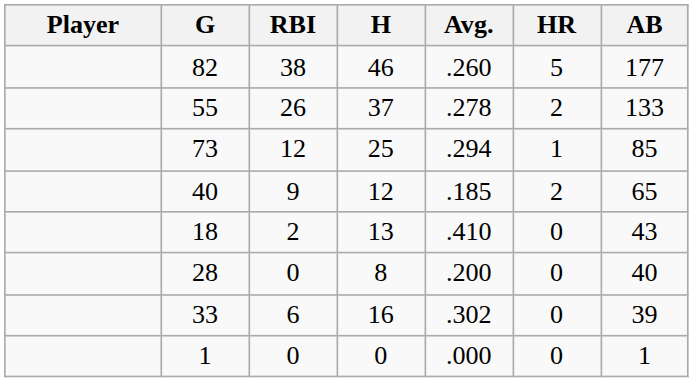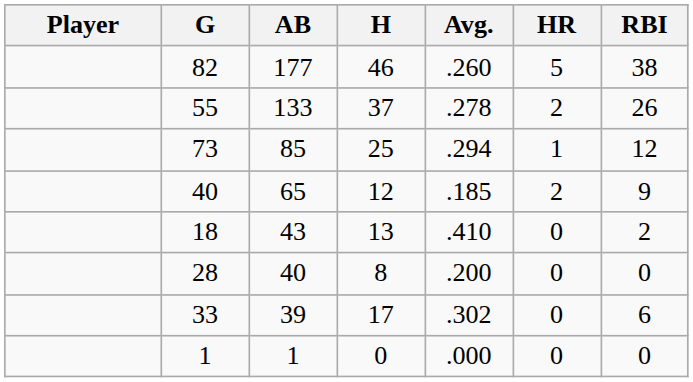columns swapped: AB <-> RBI
33 | H: 16 -> 17
